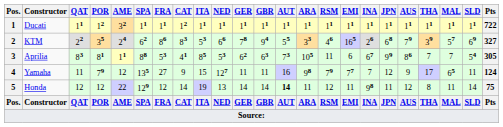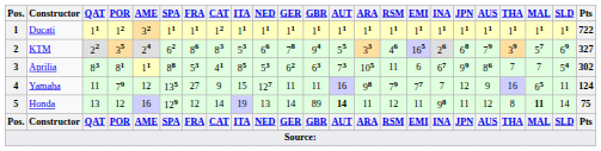Aprilia | Pts: 305 -> 302
Yamaha | THA: 17 -> 16
Honda | QAT: 12 -> 13
Honda | AME: 22 -> 16
Honda | GBR: 14 -> 89
Honda | MAL: normal -> bold
